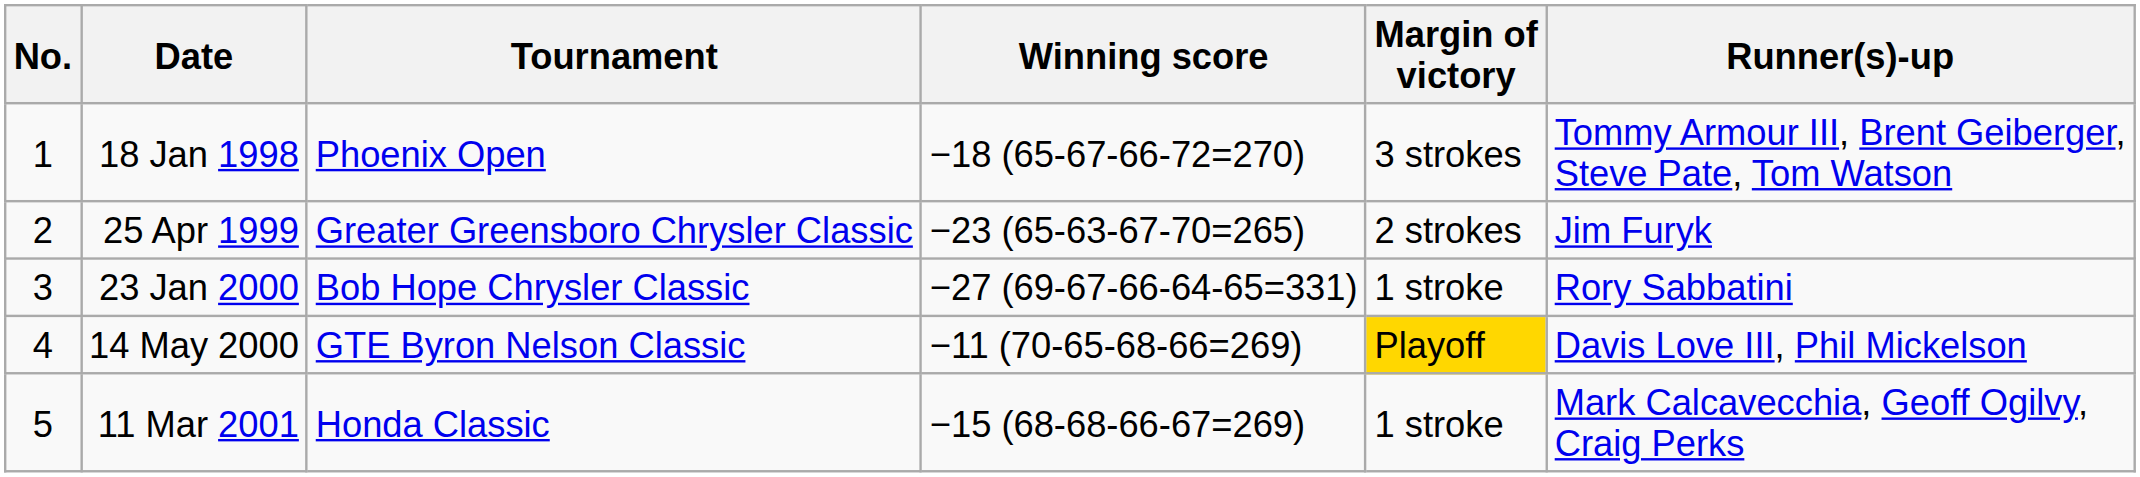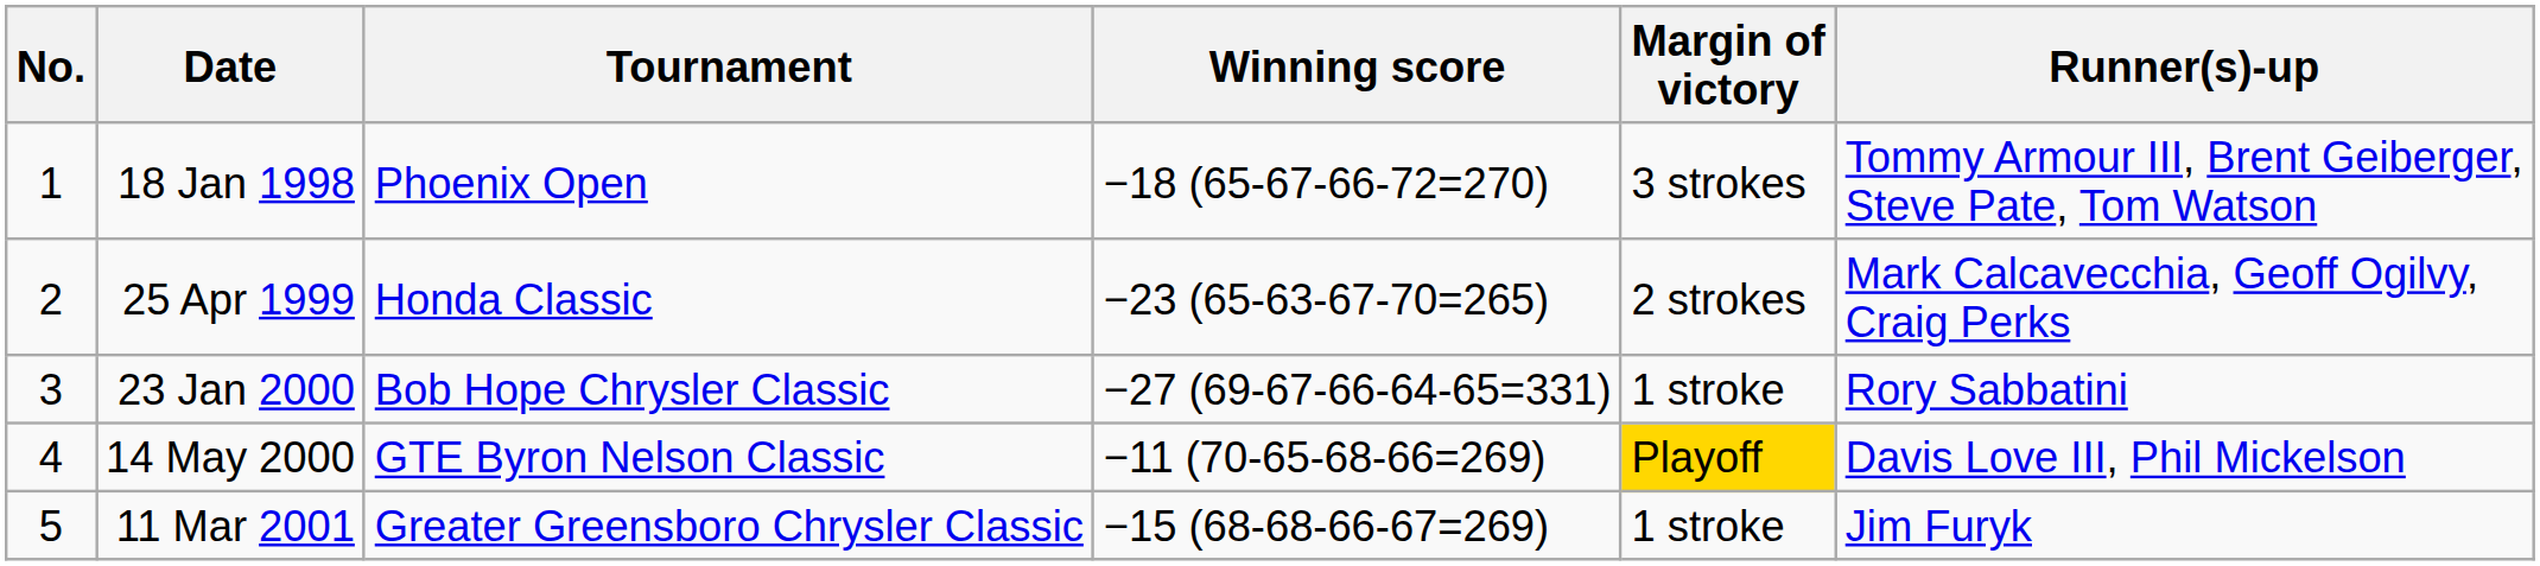25 Apr 1999 | Tournament: Greater Greensboro Chrysler Classic -> Honda Classic
25 Apr 1999 | Runner(s)-up: Jim Furyk -> Mark Calcavecchia, Geoff Ogilvy, Craig Perks
11 Mar 2001 | Tournament: Honda Classic -> Greater Greensboro Chrysler Classic
11 Mar 2001 | Runner(s)-up: Mark Calcavecchia, Geoff Ogilvy, Craig Perks -> Jim Furyk
